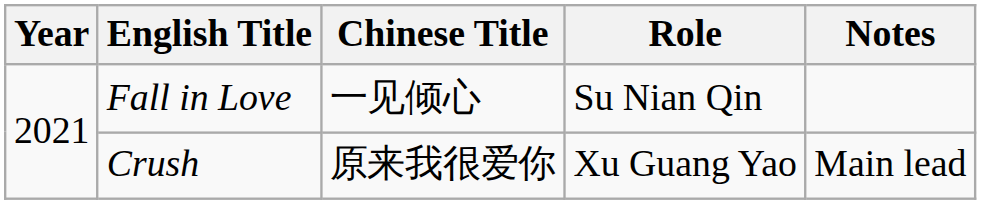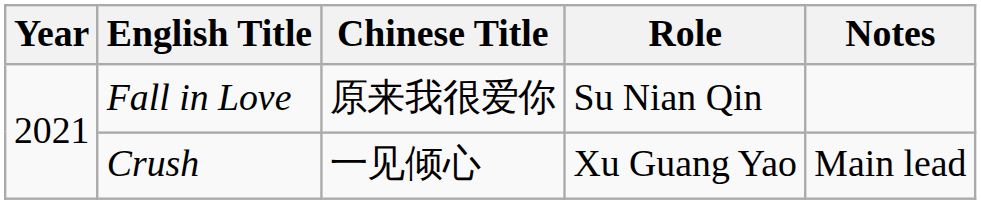Fall in Love | Chinese Title: 一见倾心 -> 原来我很爱你
Crush | Chinese Title: 原来我很爱你 -> 一见倾心
